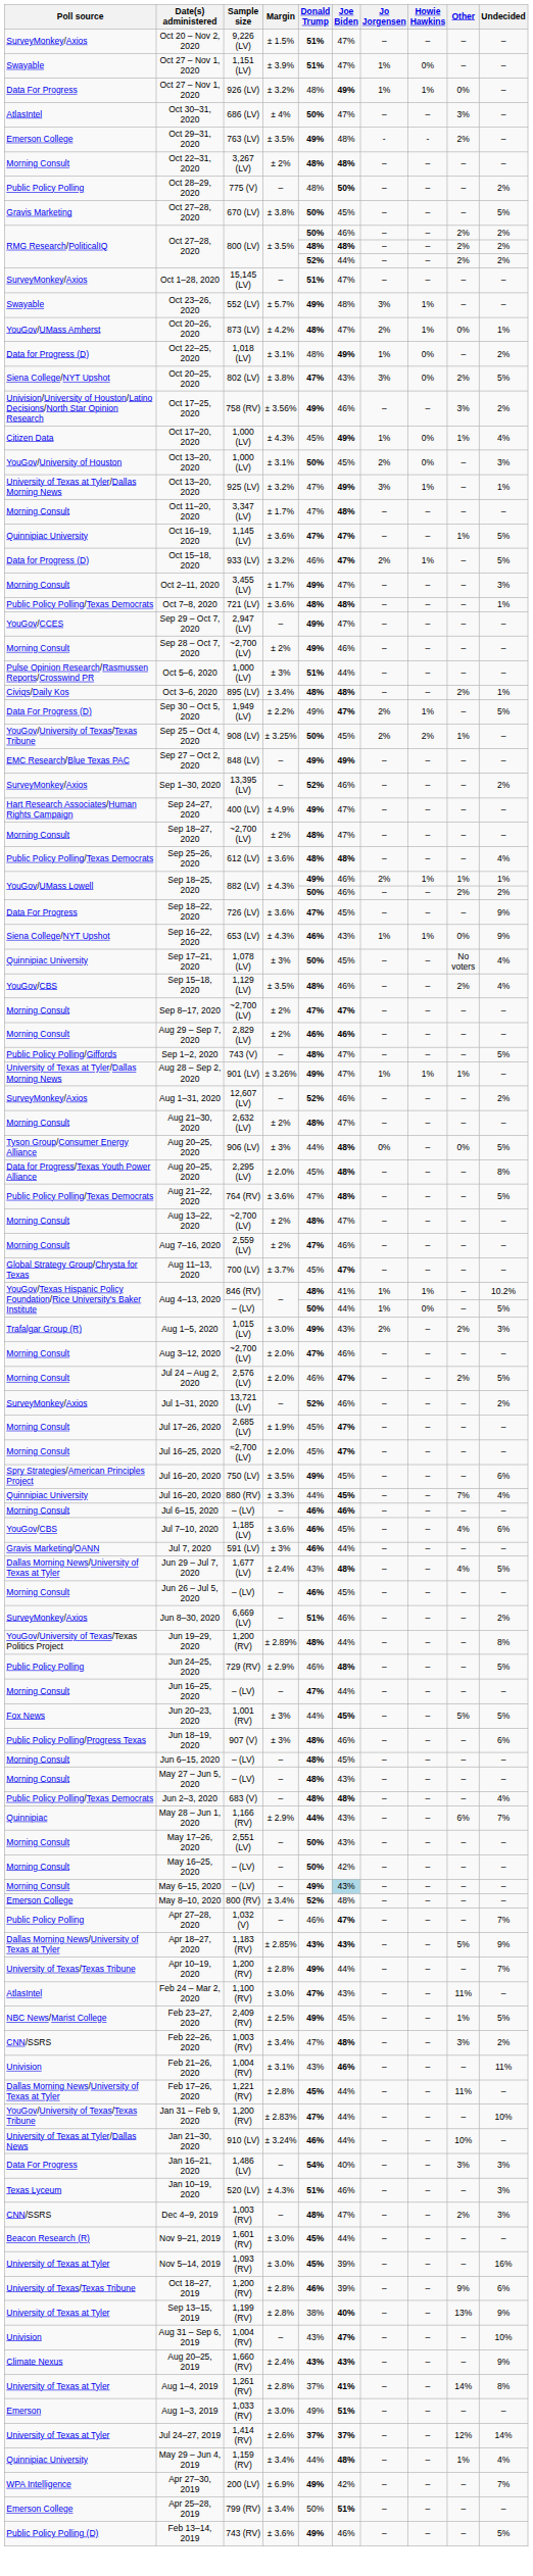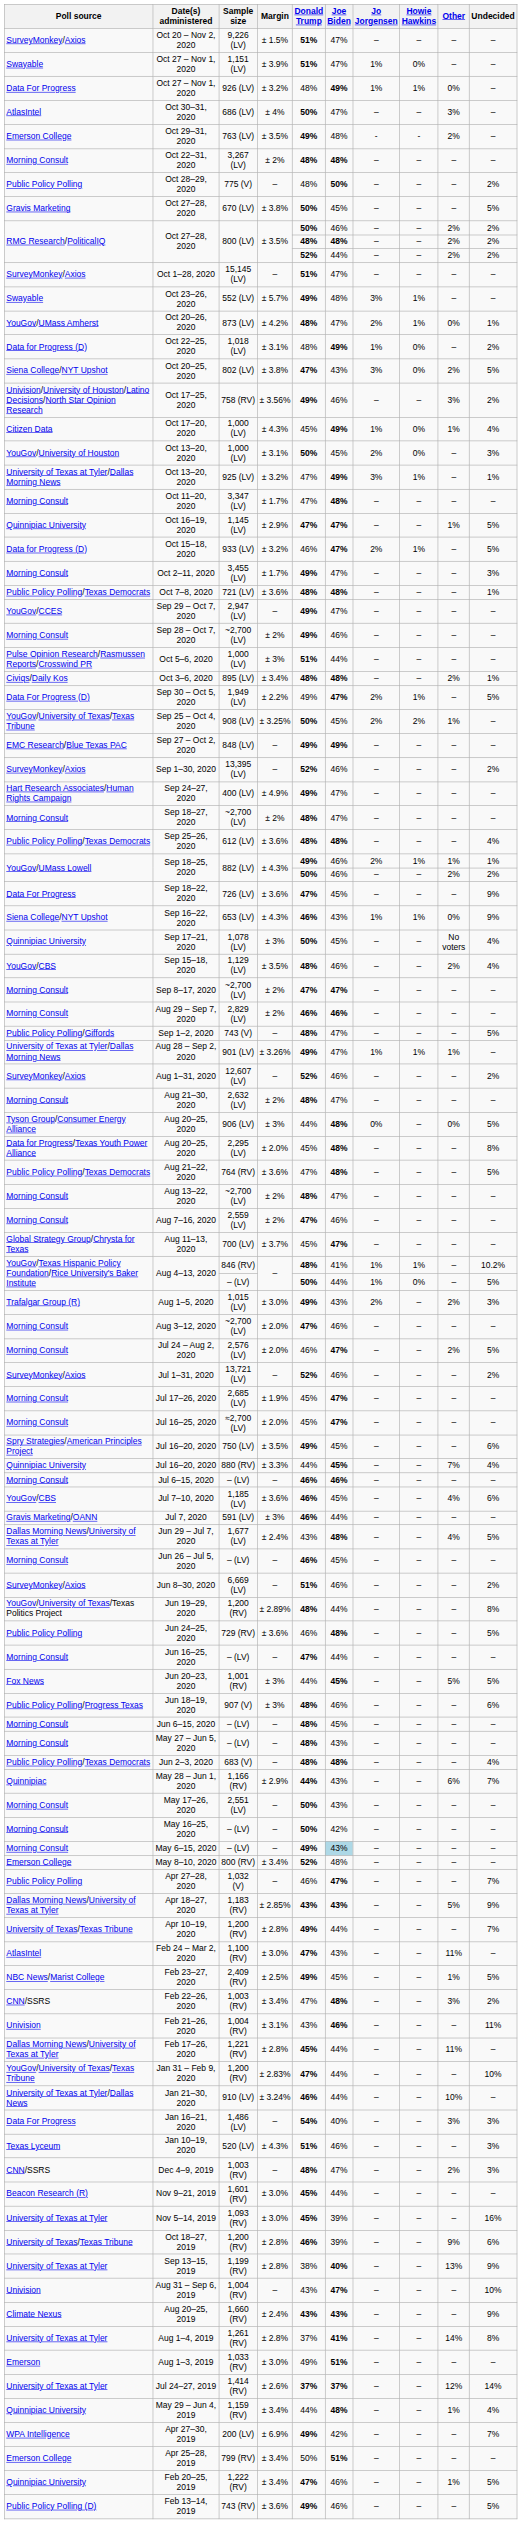Oct 16–19, 2020 | Margin: ± 3.6% -> ± 2.9%
Jun 24–25, 2020 | Margin: ± 2.9% -> ± 3.6%
+ row: Quinnipiac University | Feb 20–25, 2019 | 1,222 (RV) | ± 3.4% | 47% | 46% | – | – | 1% | 5%
